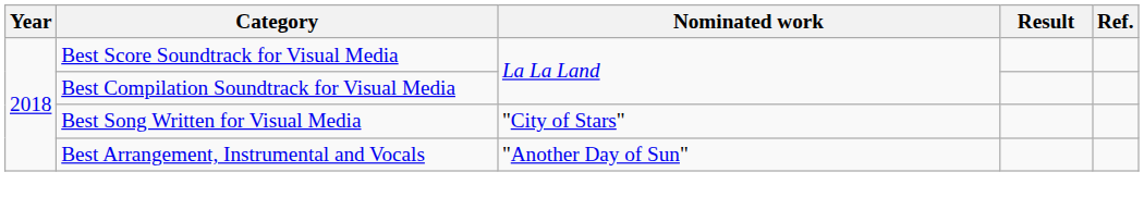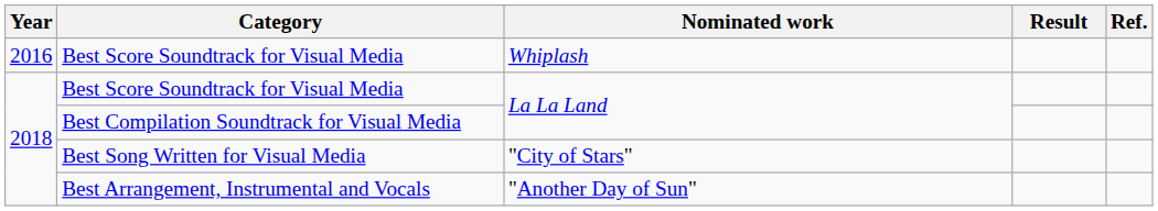+ row: 2016 | Best Score Soundtrack for Visual Media | Whiplash
